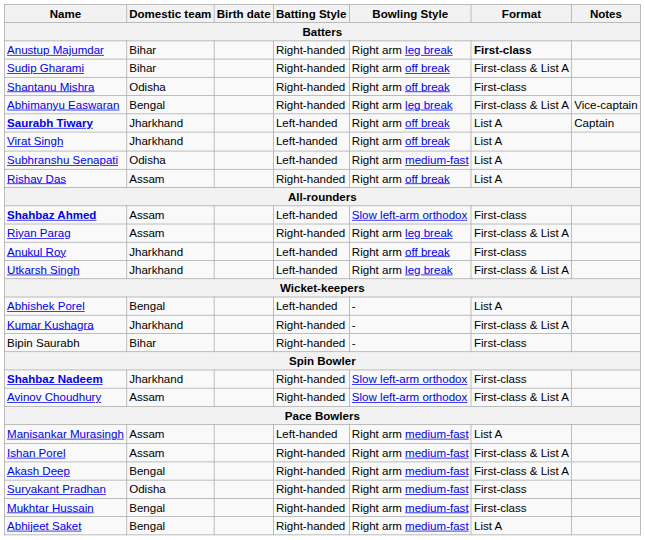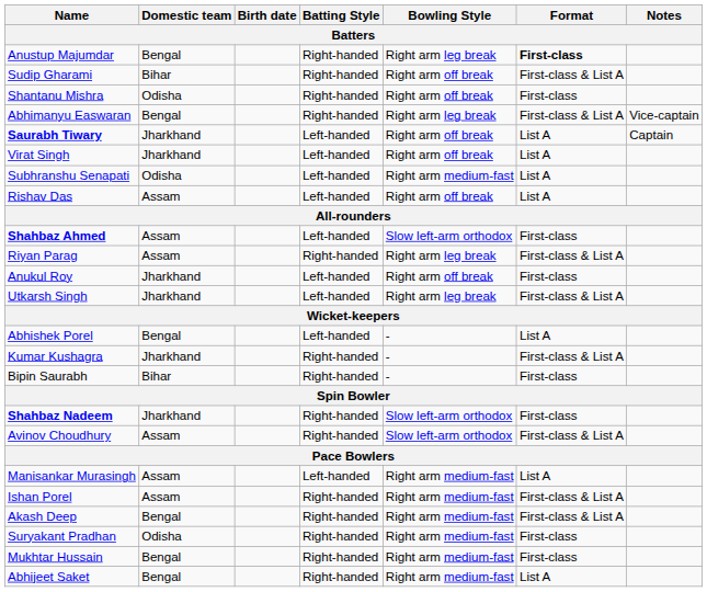Anustup Majumdar | Domestic team: Bihar -> Bengal
Rishav Das | Batting Style: Right-handed -> Left-handed
